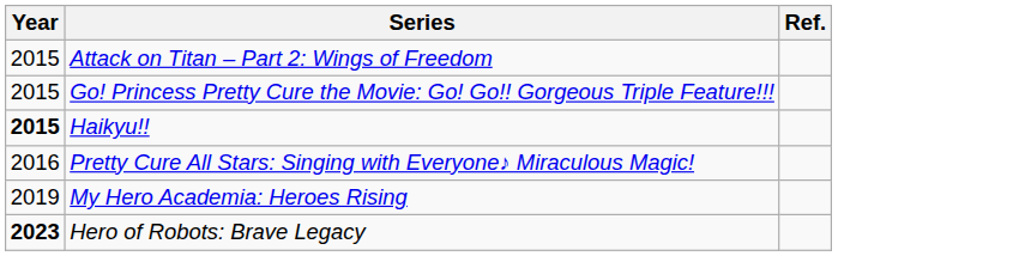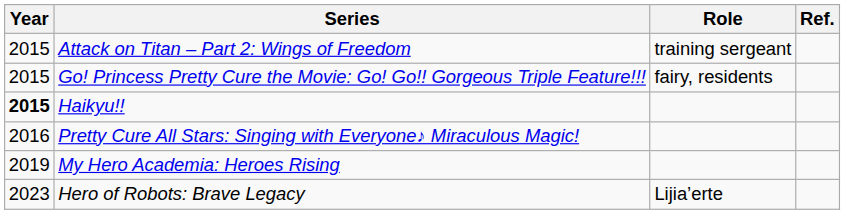+ column: Role | training sergeant | fairy, residents | Lijia’erte
Hero of Robots: Brave Legacy | Year: bold -> normal
